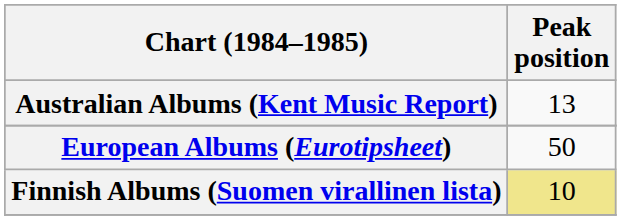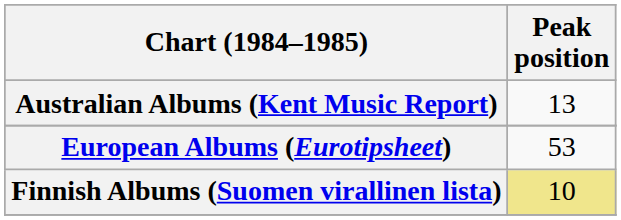European Albums (Eurotipsheet) | Peak position: 50 -> 53
